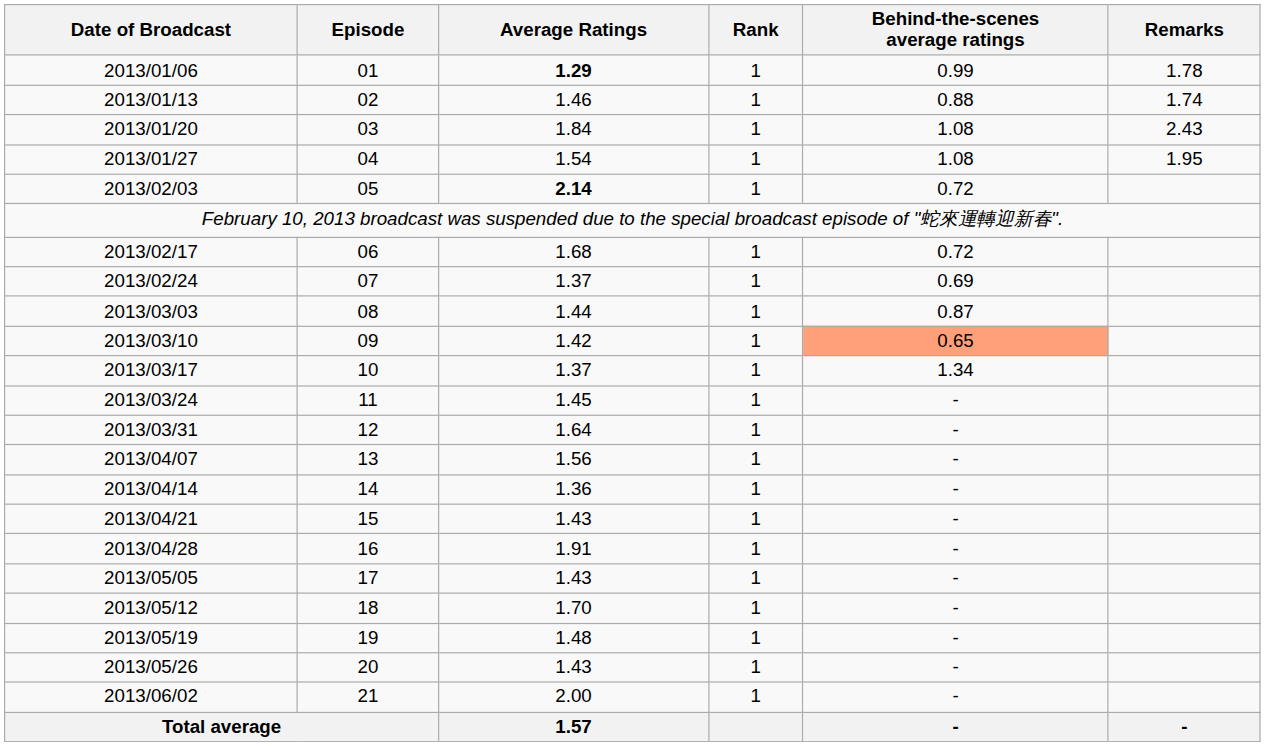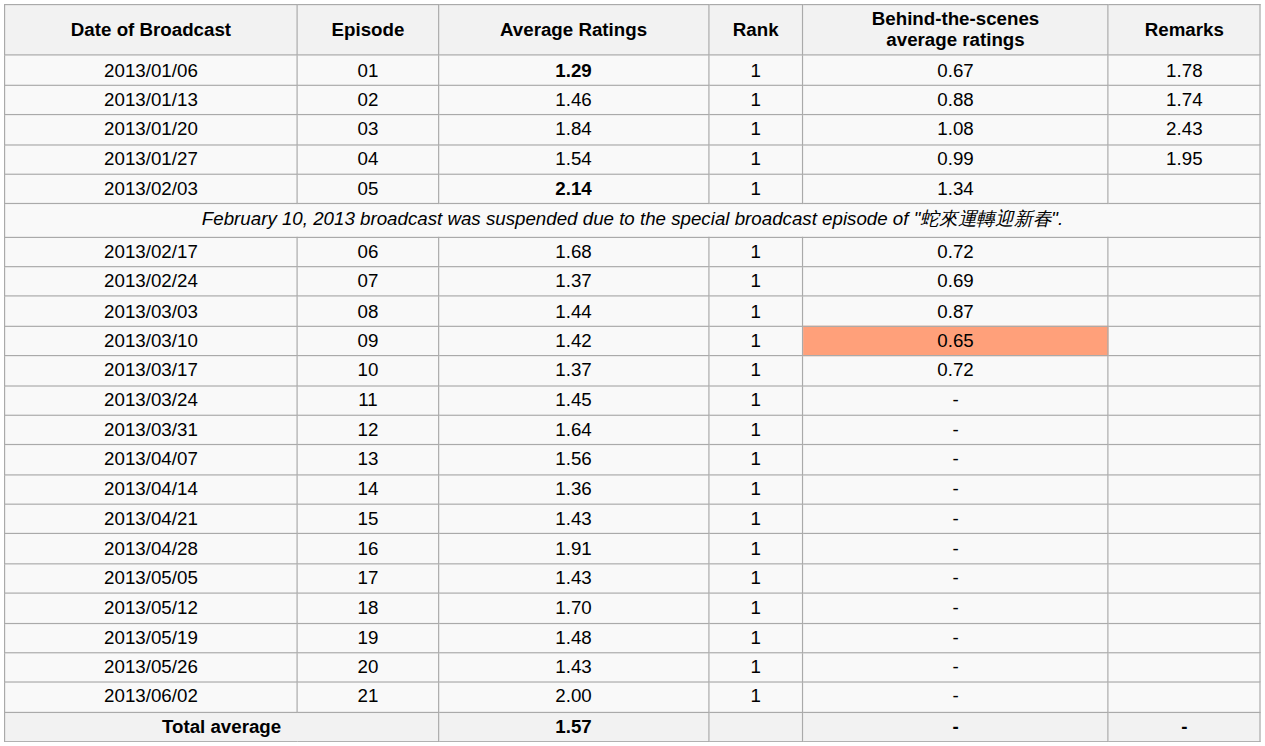2013/01/06 | Behind-the-scenes average ratings: 0.99 -> 0.67
2013/01/27 | Behind-the-scenes average ratings: 1.08 -> 0.99
2013/02/03 | Behind-the-scenes average ratings: 0.72 -> 1.34
2013/03/17 | Behind-the-scenes average ratings: 1.34 -> 0.72
